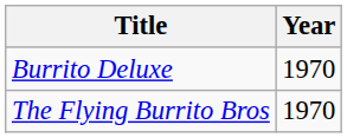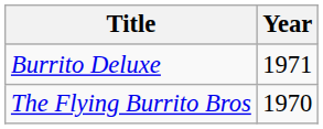Burrito Deluxe | Year: 1970 -> 1971
